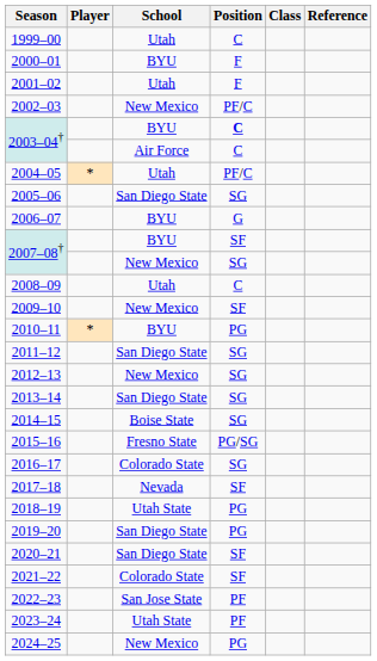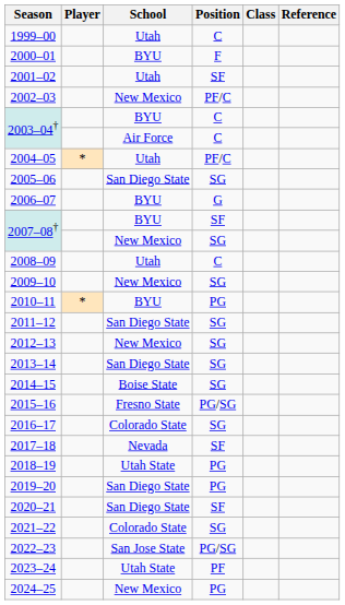2001–02 | Position: F -> SF
2003–04† / BYU | Position: bold -> normal
2009–10 | Position: SF -> SG
2021–22 | Position: SF -> SG
2022–23 | Position: PF -> PG/SG
